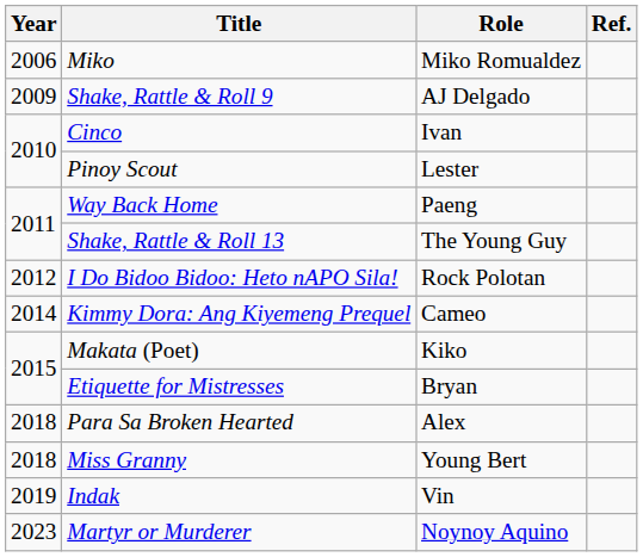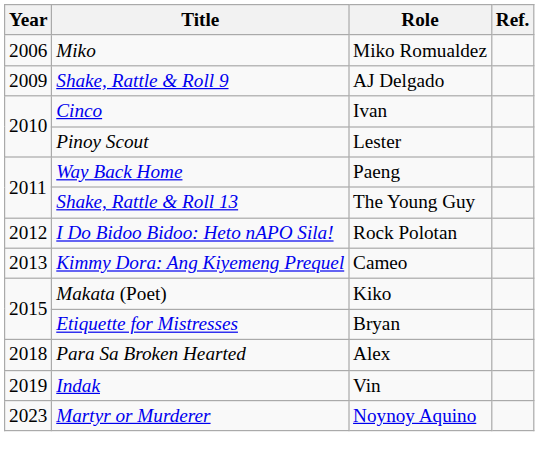Kimmy Dora: Ang Kiyemeng Prequel | Year: 2014 -> 2013
- row: 2018 | Miss Granny | Young Bert
